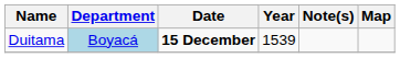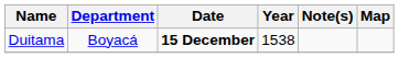Duitama | Department: lightblue background -> no background
Duitama | Year: 1539 -> 1538
